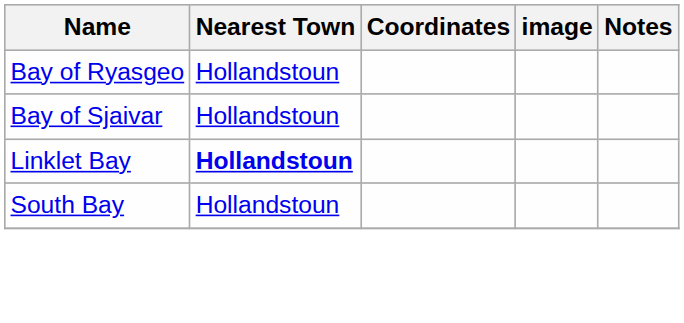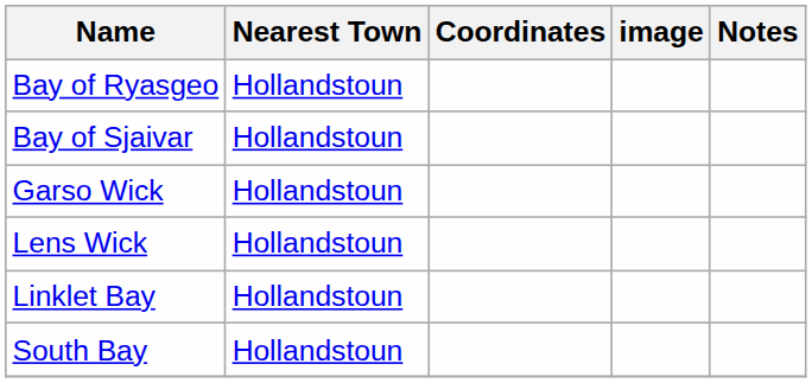+ row: Garso Wick | Hollandstoun
+ row: Lens Wick | Hollandstoun
Linklet Bay | Nearest Town: bold -> normal
